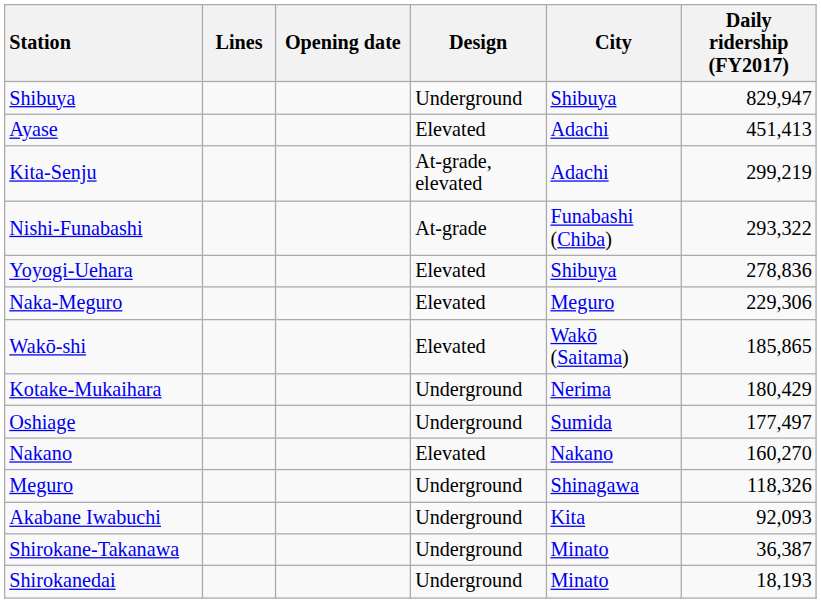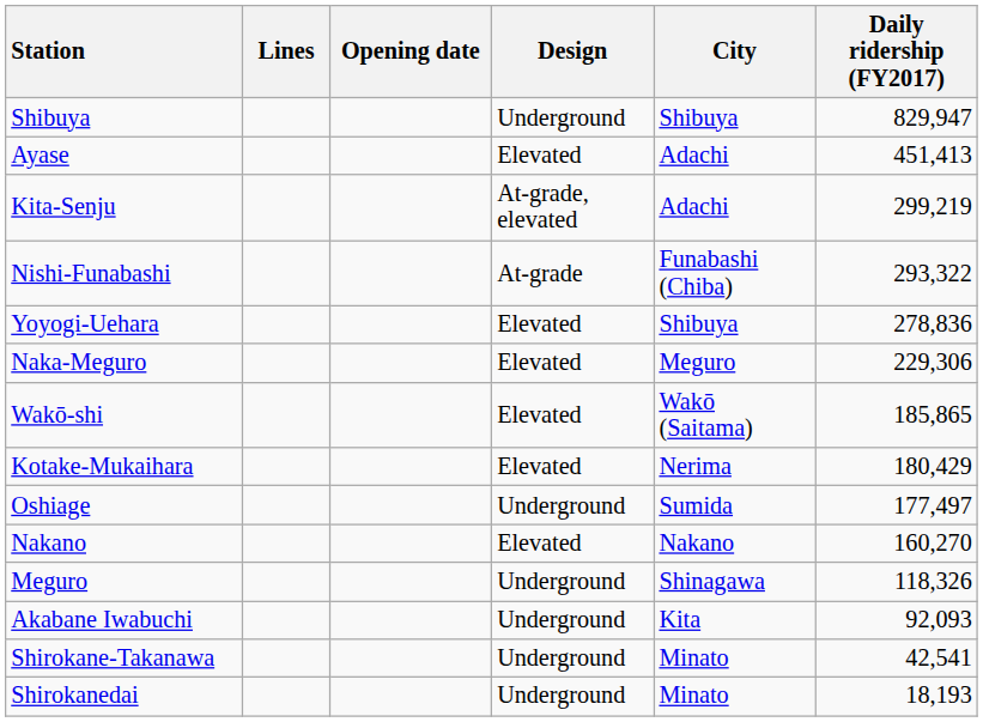Kotake-Mukaihara | Design: Underground -> Elevated
Shirokane-Takanawa | Daily ridership (FY2017): 36,387 -> 42,541
